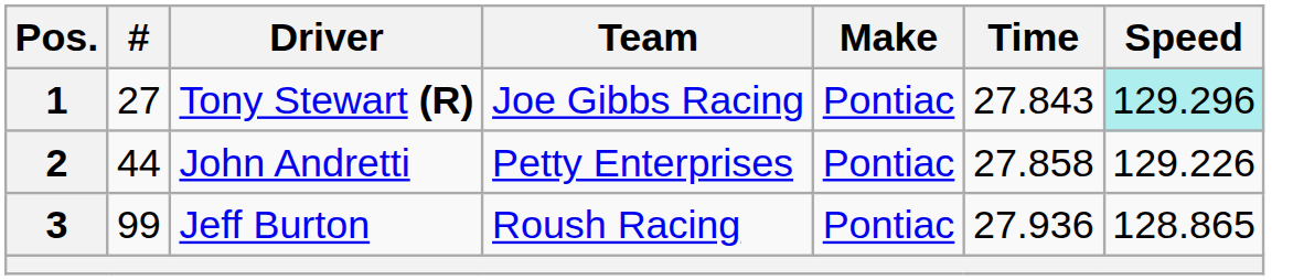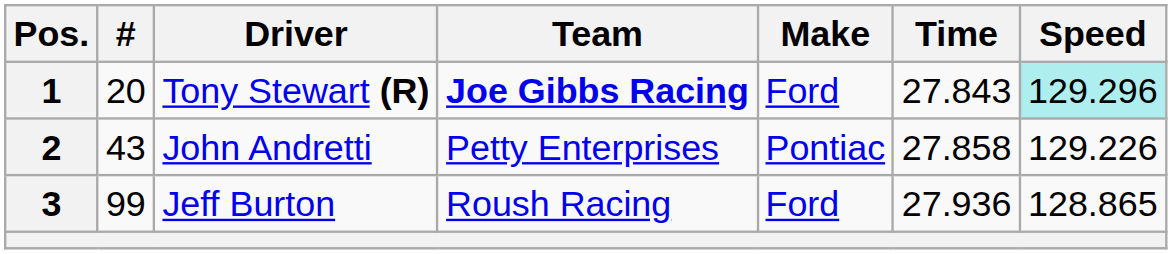1 | #: 27 -> 20
1 | Team: normal -> bold
1 | Make: Pontiac -> Ford
2 | #: 44 -> 43
3 | Make: Pontiac -> Ford
